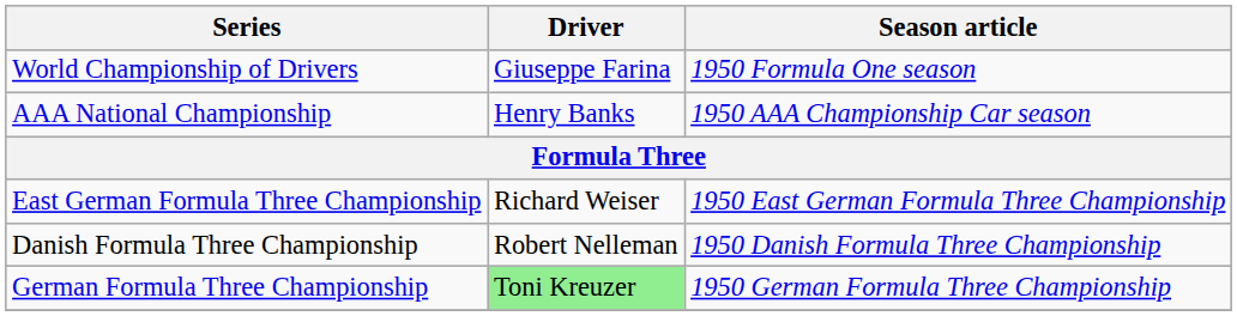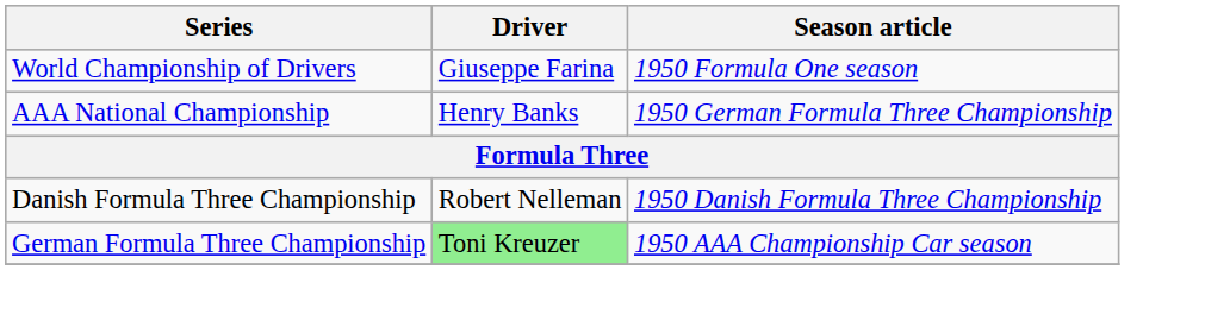AAA National Championship | Season article: 1950 AAA Championship Car season -> 1950 German Formula Three Championship
- row: East German Formula Three Championship | Richard Weiser | 1950 East German Formula Three Championship
German Formula Three Championship | Season article: 1950 German Formula Three Championship -> 1950 AAA Championship Car season
